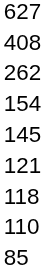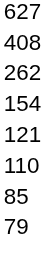- row: 145
- row: 118
+ row: 79
